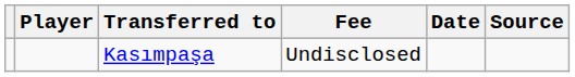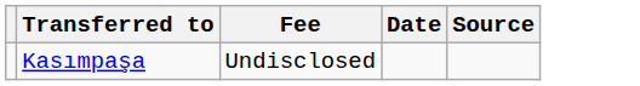- column: Player
